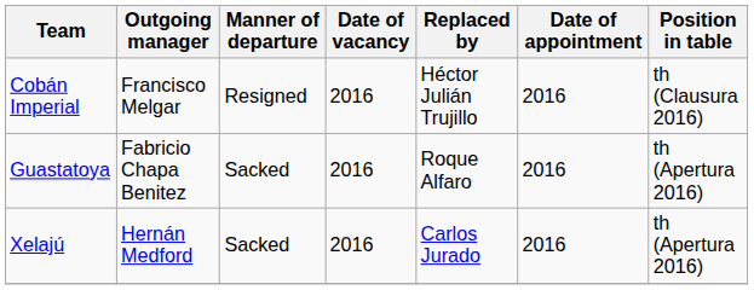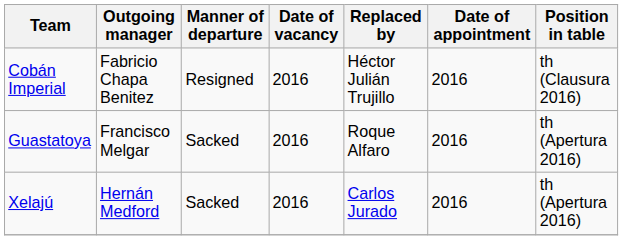Cobán Imperial | Outgoing manager: Francisco Melgar -> Fabricio Chapa Benitez
Guastatoya | Outgoing manager: Fabricio Chapa Benitez -> Francisco Melgar
